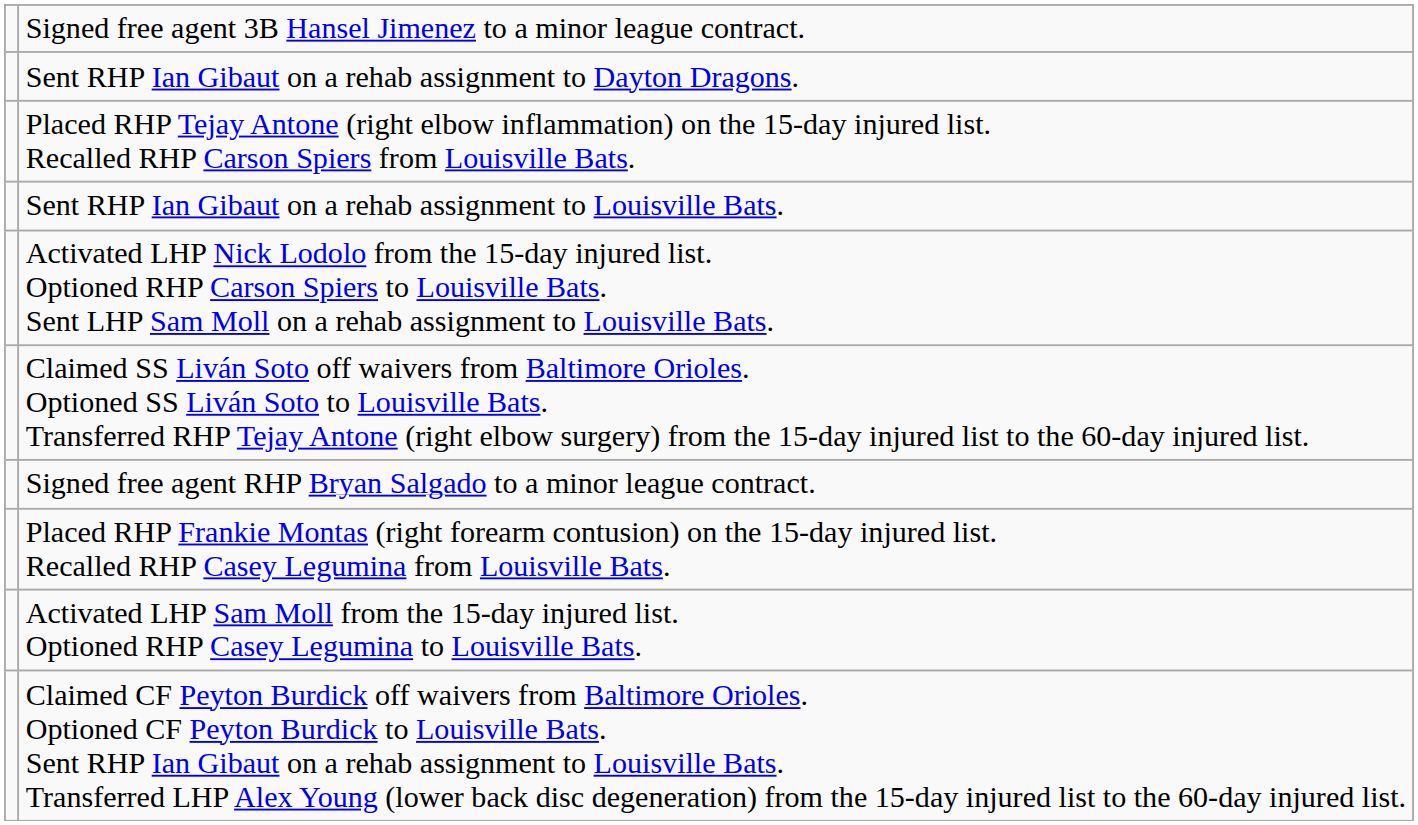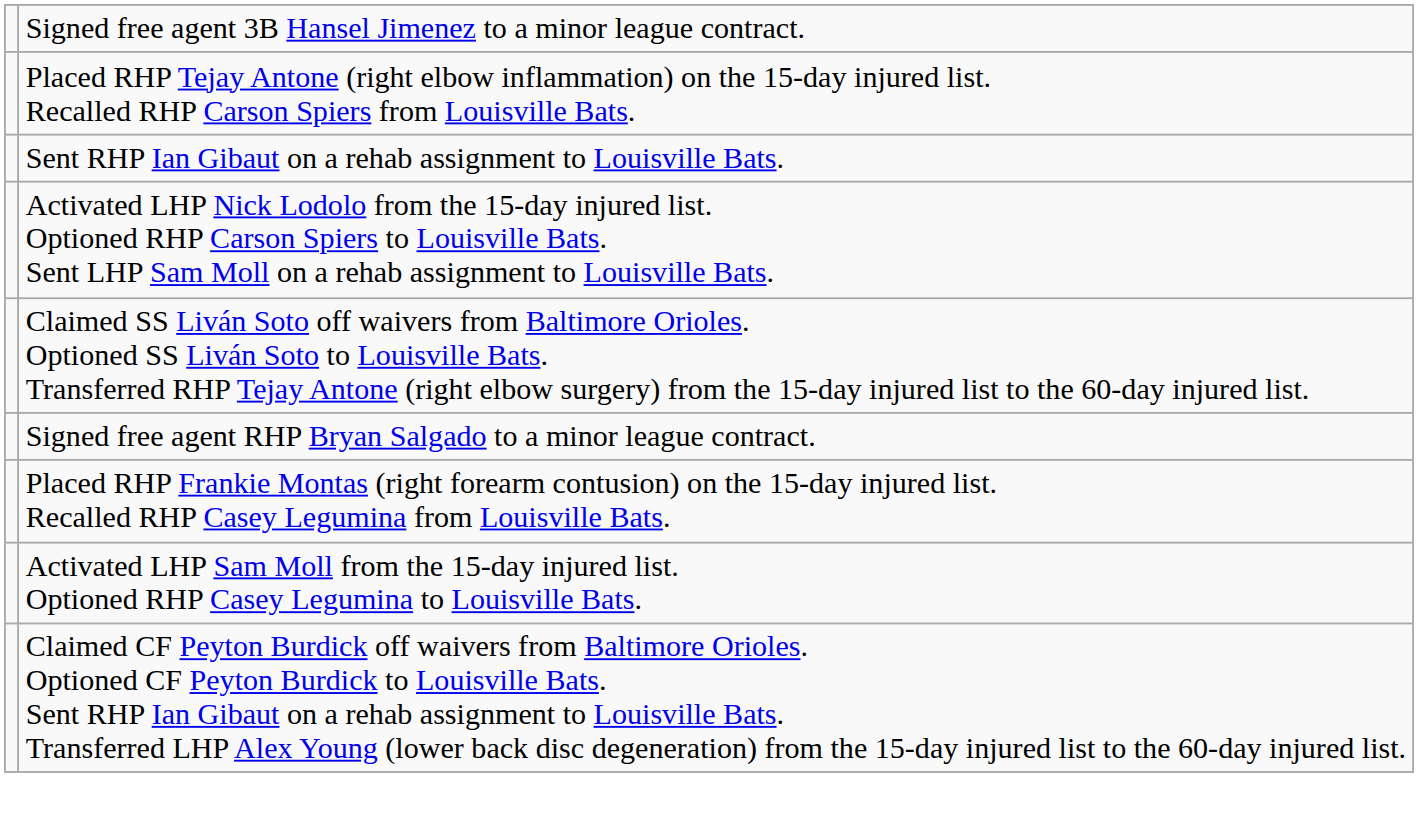- row: Sent RHP Ian Gibaut on a rehab assignment to Dayton Dragons.
